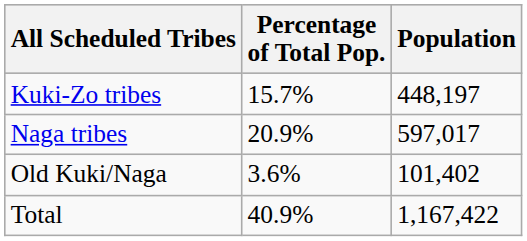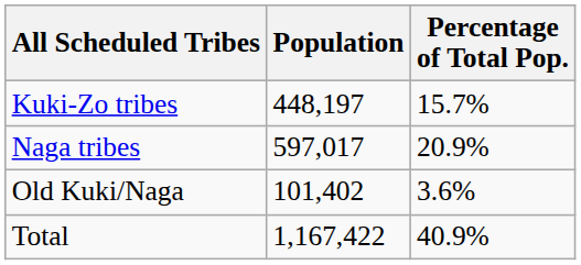columns swapped: Population <-> Percentage of Total Pop.
